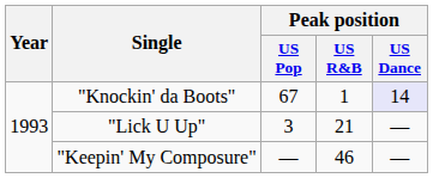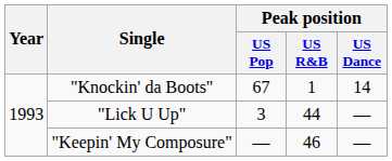"Knockin' da Boots" | Peak position / US Dance: lavender background -> no background
"Lick U Up" | Peak position / US R&B: 21 -> 44
